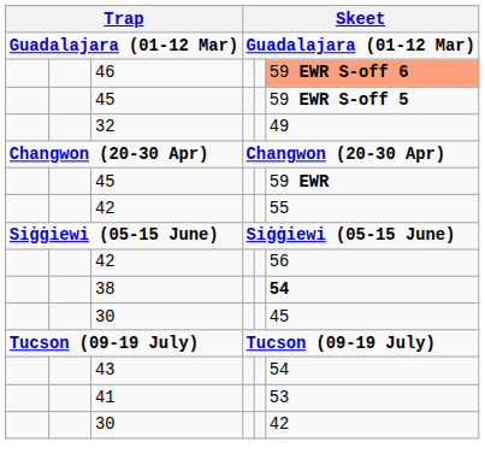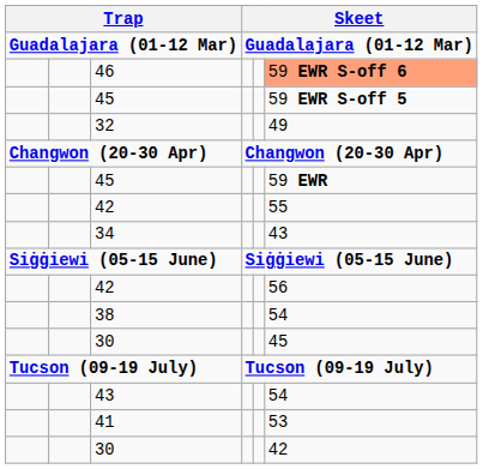+ row: 34 | 43
38 | column 6: bold -> normal
